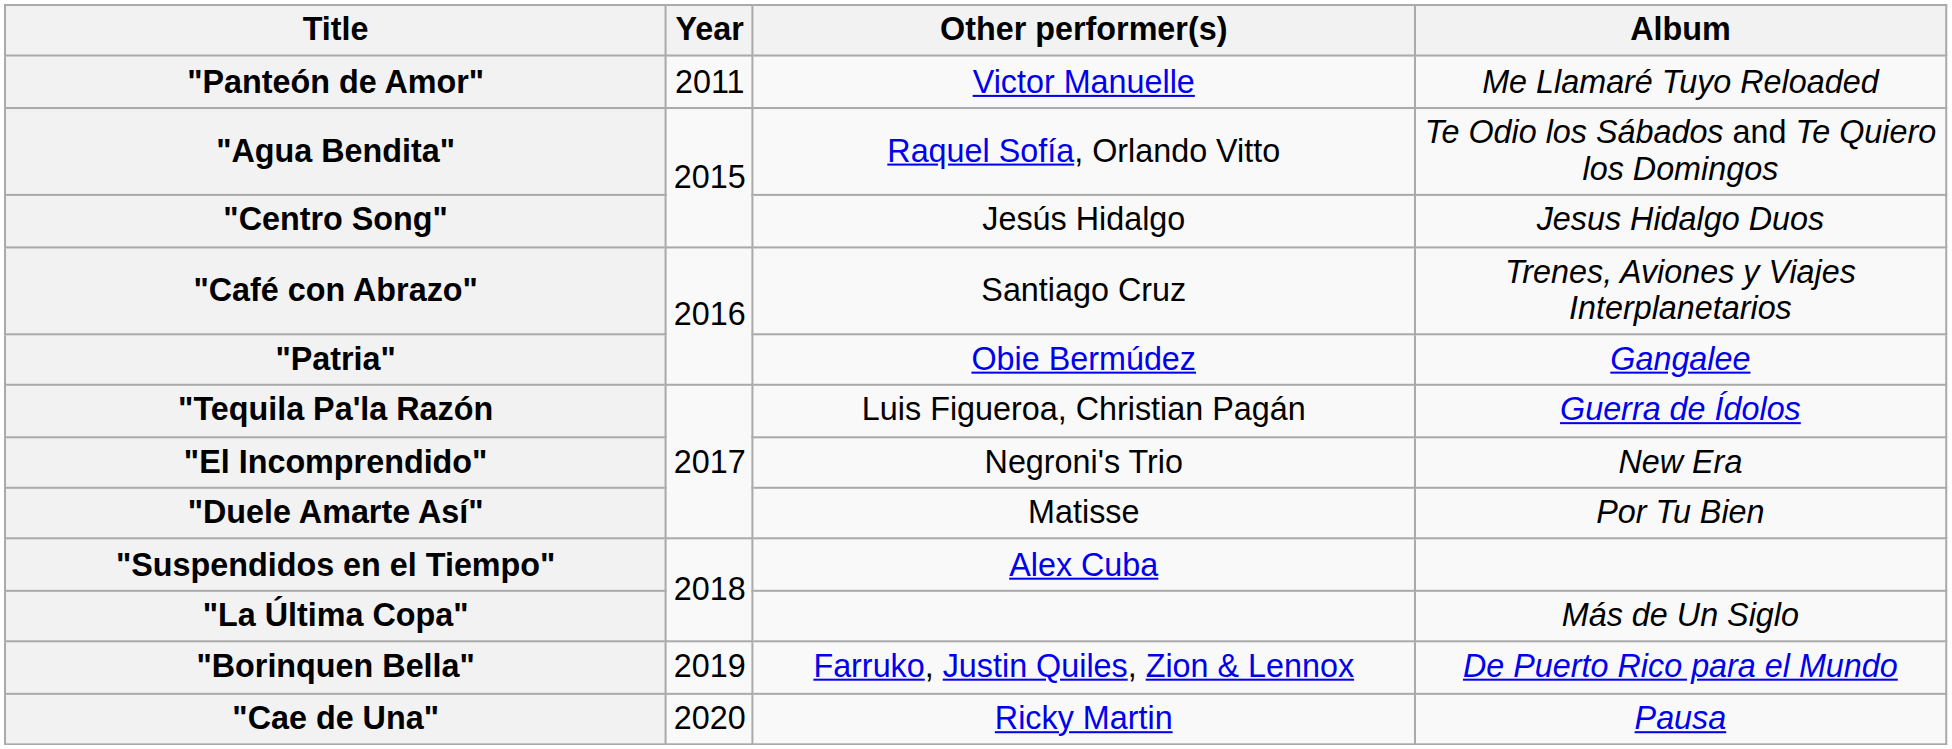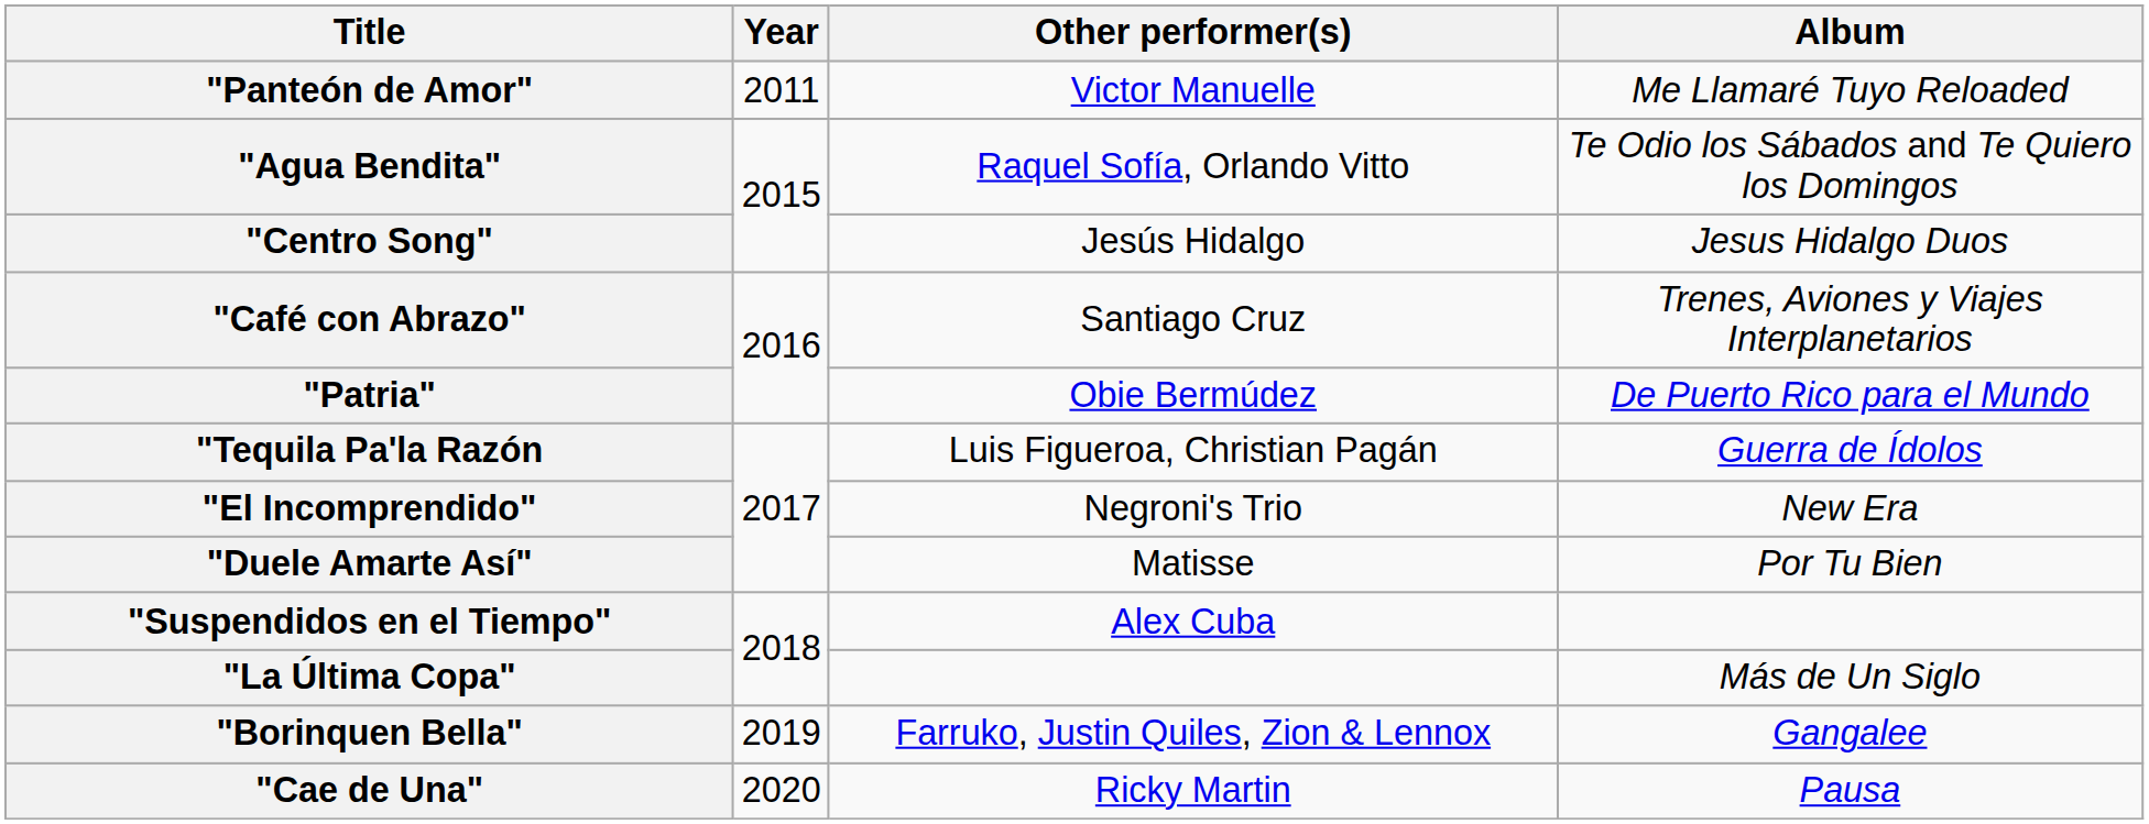"Patria" | Album: Gangalee -> De Puerto Rico para el Mundo
"Borinquen Bella" | Album: De Puerto Rico para el Mundo -> Gangalee
